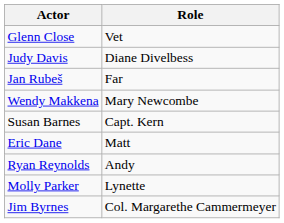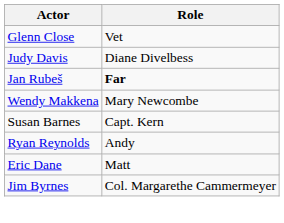Jan Rubeš | Role: normal -> bold
rows swapped: Eric Dane <-> Ryan Reynolds
- row: Molly Parker | Lynette
